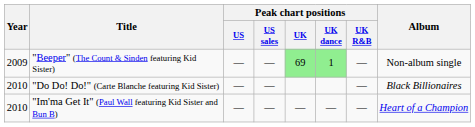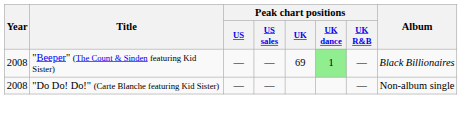"Beeper" (The Count & Sinden featuring Kid Sister) | Year: 2009 -> 2008
"Beeper" (The Count & Sinden featuring Kid Sister) | Peak chart positions / UK: lightgreen background -> no background
"Beeper" (The Count & Sinden featuring Kid Sister) | Album: Non-album single -> Black Billionaires
"Do Do! Do!" (Carte Blanche featuring Kid Sister) | Year: 2010 -> 2008
"Do Do! Do!" (Carte Blanche featuring Kid Sister) | Album: Black Billionaires -> Non-album single
- row: 2010 | "Im'ma Get It" (Paul Wall featuring Kid Sister and Bun B) | — | — | — | — | — | Heart of a Champion
